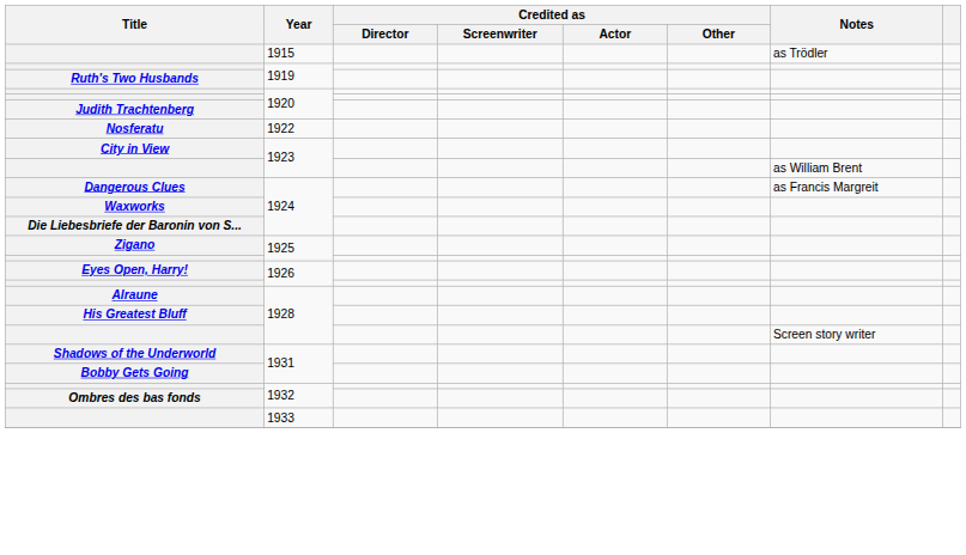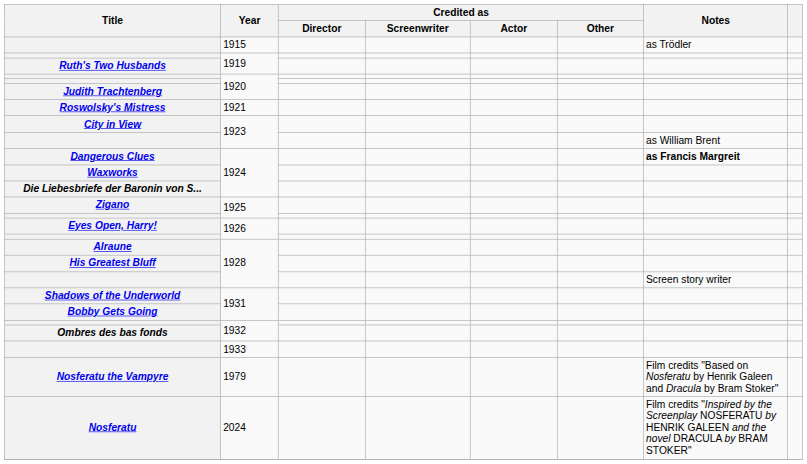+ row: Roswolsky's Mistress | 1921
- row: Nosferatu | 1922
Dangerous Clues | Notes: normal -> bold
+ row: Nosferatu the Vampyre | 1979 | Film credits "Based on Nosferatu by Henrik Galeen and Dracula by Bram Stoker"
+ row: Nosferatu | 2024 | Film credits "Inspired by the Screenplay NOSFERATU by HENRIK GALEEN and the novel DRACULA by BRAM STOKER"
